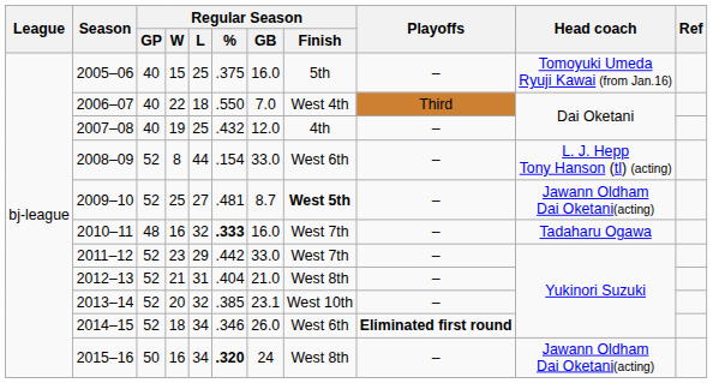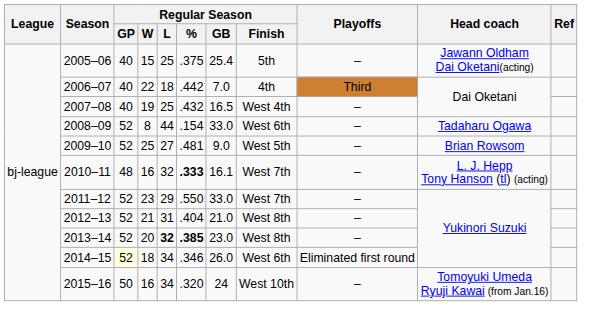2005–06 | Regular Season / GB: 16.0 -> 25.4
2005–06 | Head coach: Tomoyuki Umeda Ryuji Kawai (from Jan.16) -> Jawann Oldham Dai Oketani(acting)
2006–07 | Regular Season / %: .550 -> .442
2006–07 | Regular Season / Finish: West 4th -> 4th
2007–08 | Regular Season / GB: 12.0 -> 16.5
2007–08 | Regular Season / Finish: 4th -> West 4th
2008–09 | Head coach: L. J. Hepp Tony Hanson (tl) (acting) -> Tadaharu Ogawa
2009–10 | Regular Season / GB: 8.7 -> 9.0
2009–10 | Regular Season / Finish: bold -> normal
2009–10 | Head coach: Jawann Oldham Dai Oketani(acting) -> Brian Rowsom
2010–11 | Regular Season / GB: 16.0 -> 16.1
2010–11 | Head coach: Tadaharu Ogawa -> L. J. Hepp Tony Hanson (tl) (acting)
2011–12 | Regular Season / %: .442 -> .550
2013–14 | Regular Season / L: normal -> bold
2013–14 | Regular Season / %: normal -> bold
2013–14 | Regular Season / GB: 23.1 -> 23.0
2013–14 | Regular Season / Finish: West 10th -> West 8th
2014–15 | Regular Season / GP: no background -> lightyellow background
2014–15 | Playoffs: bold -> normal
2015–16 | Regular Season / %: bold -> normal
2015–16 | Regular Season / Finish: West 8th -> West 10th
2015–16 | Head coach: Jawann Oldham Dai Oketani(acting) -> Tomoyuki Umeda Ryuji Kawai (from Jan.16)
